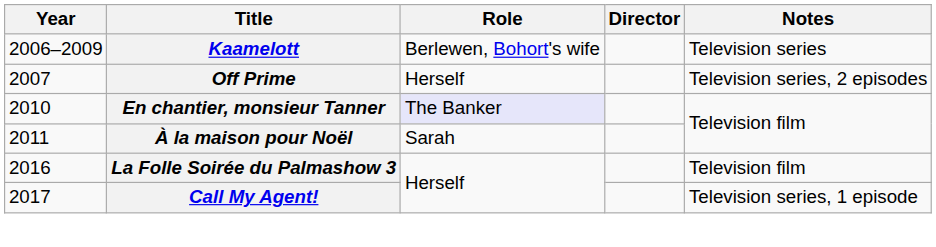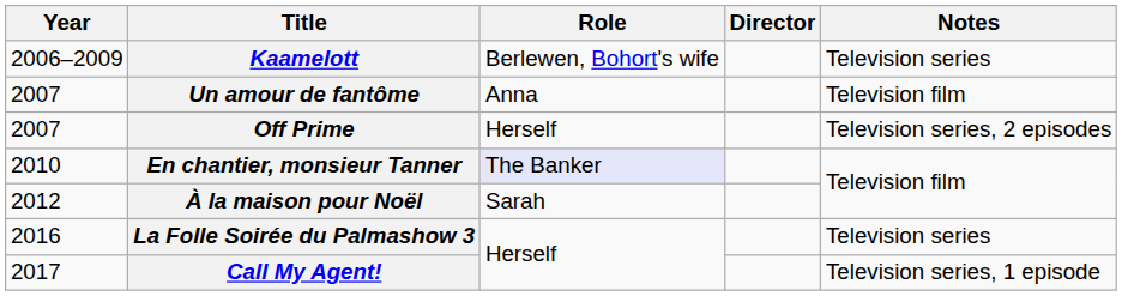+ row: 2007 | Un amour de fantôme | Anna | Television film
À la maison pour Noël | Year: 2011 -> 2012
La Folle Soirée du Palmashow 3 | Notes: Television film -> Television series
